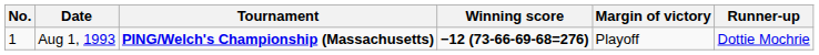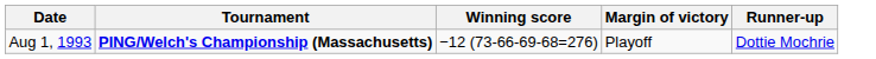- column: No. | 1
Aug 1, 1993 | Winning score: bold -> normal
